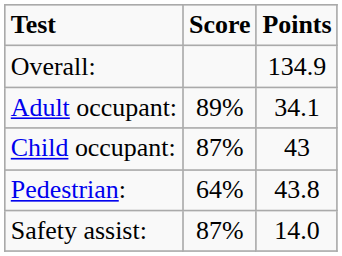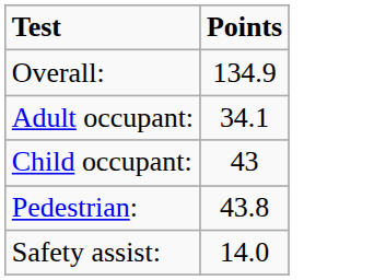- column: Score | 89% | 87% | 64% | 87%
